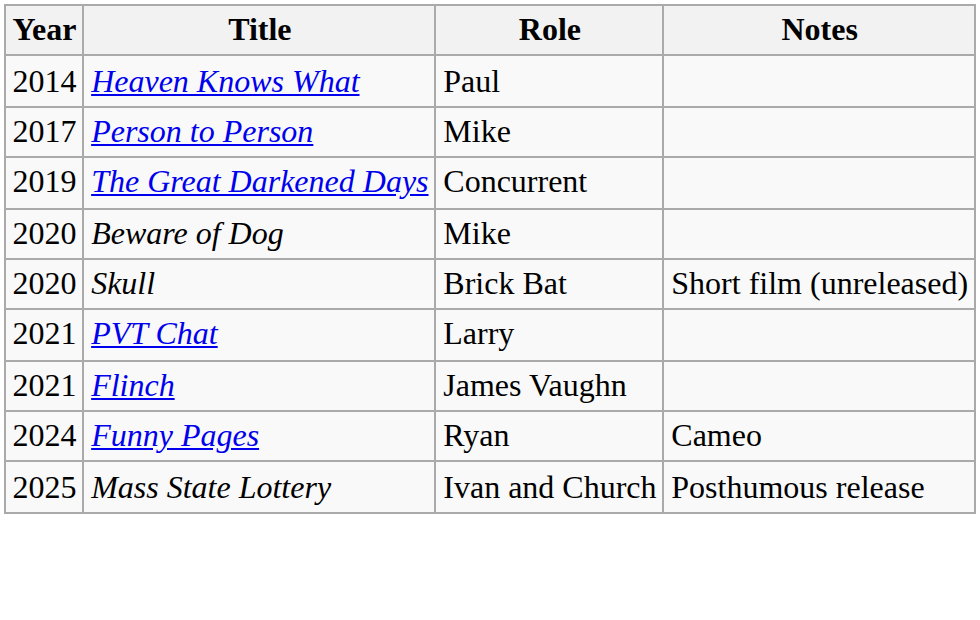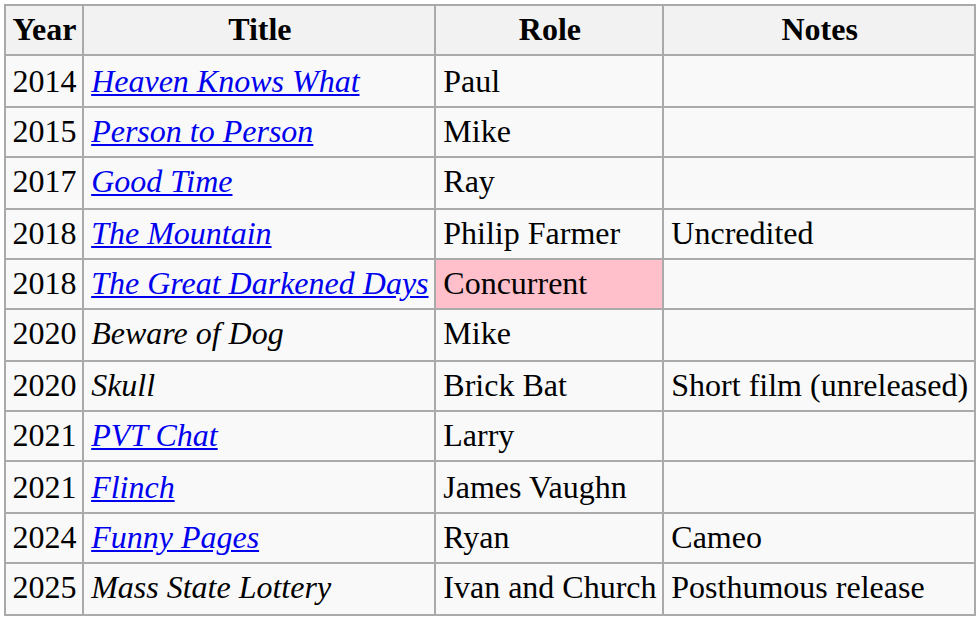Person to Person | Year: 2017 -> 2015
+ row: 2017 | Good Time | Ray
+ row: 2018 | The Mountain | Philip Farmer | Uncredited
The Great Darkened Days | Year: 2019 -> 2018
The Great Darkened Days | Role: no background -> pink background
